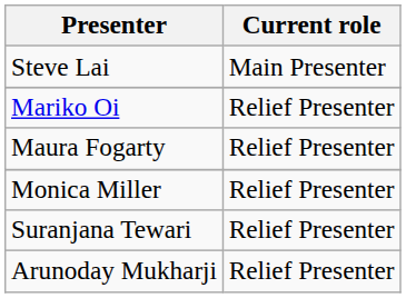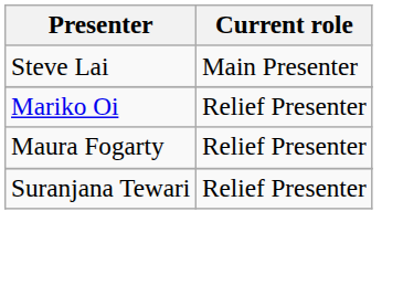- row: Monica Miller | Relief Presenter
- row: Arunoday Mukharji | Relief Presenter
